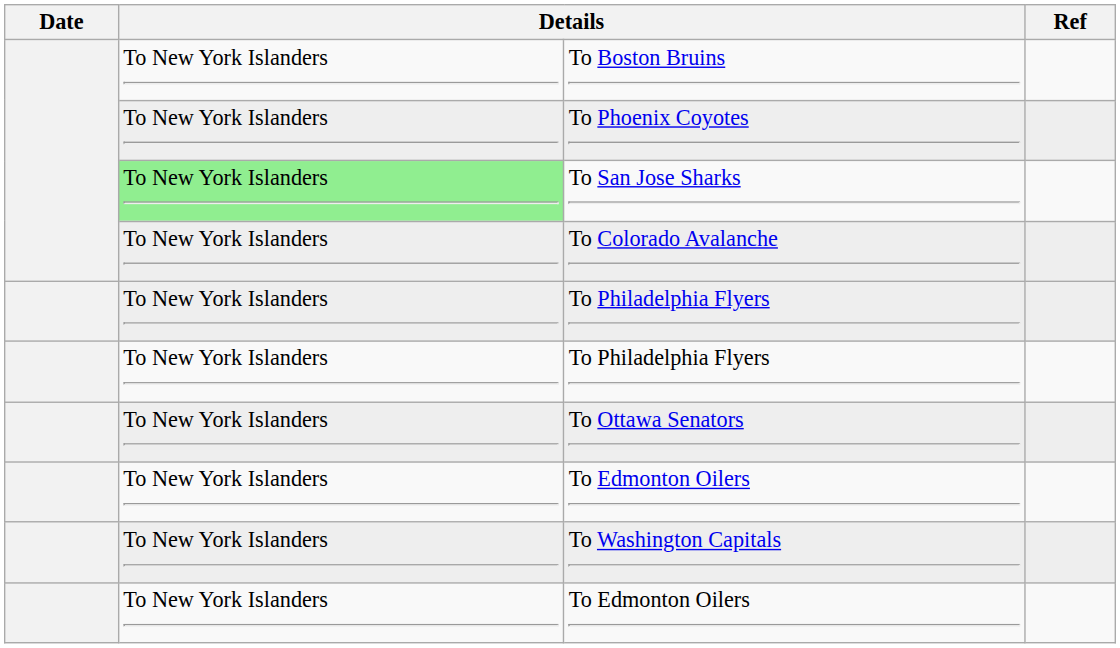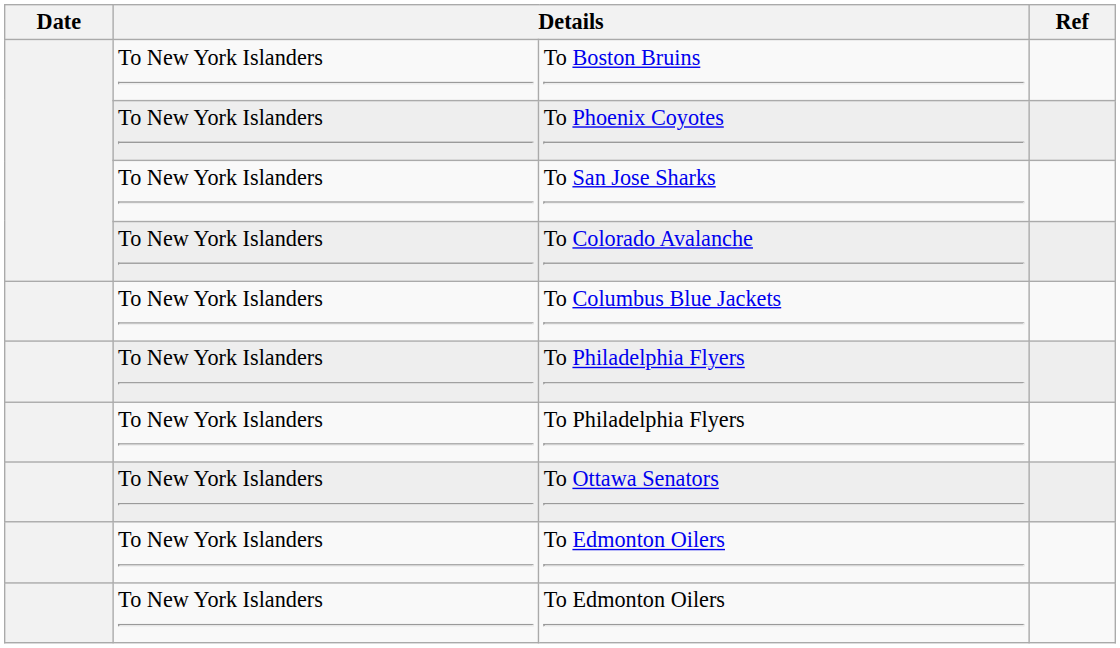To San Jose Sharks | column 2: lightgreen background -> no background
+ row: To New York Islanders | To Columbus Blue Jackets
- row: To New York Islanders | To Washington Capitals
